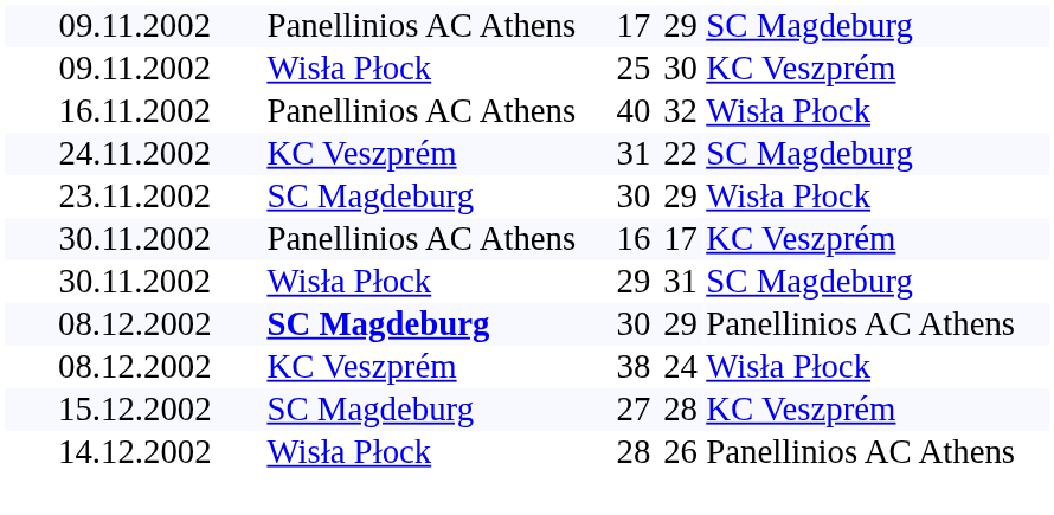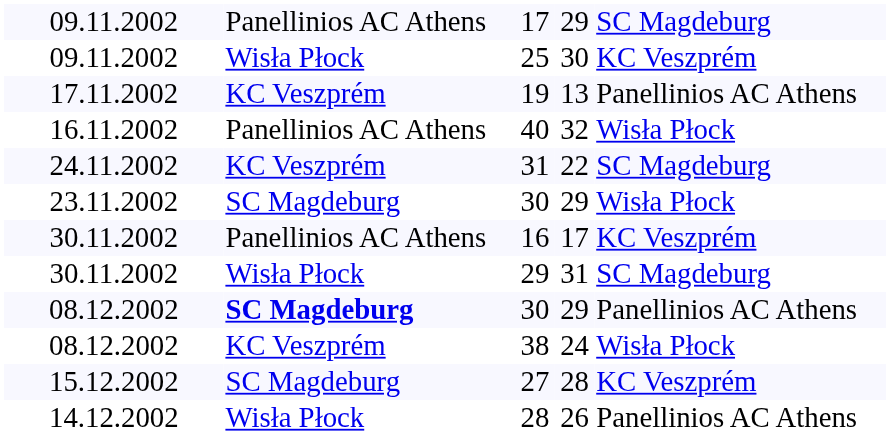+ row: 17.11.2002 | KC Veszprém | 19 | 13 | Panellinios AC Athens
